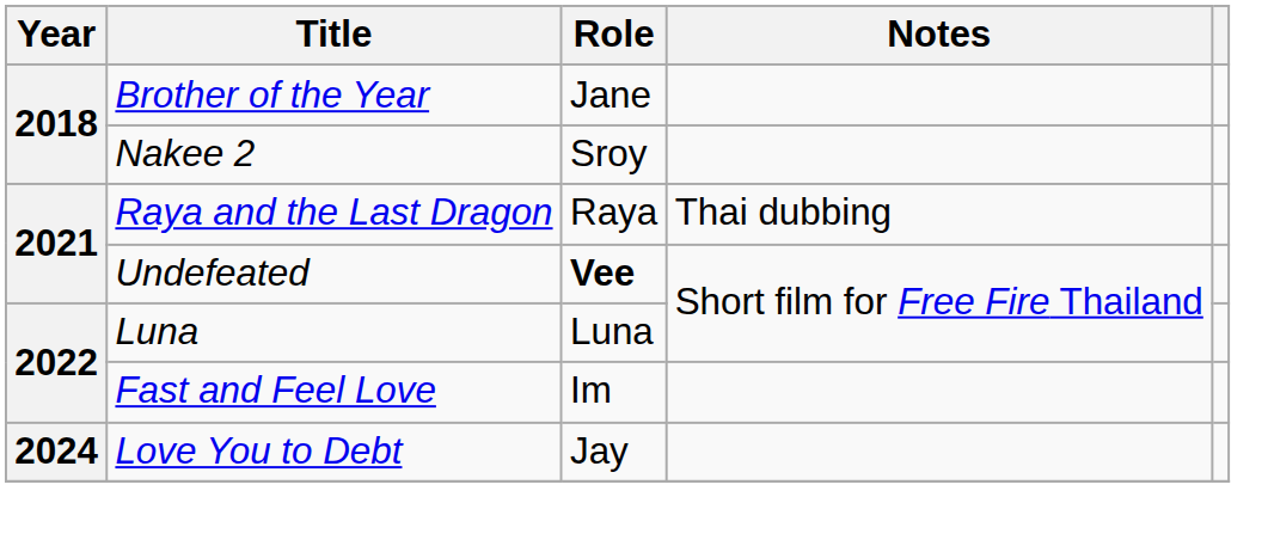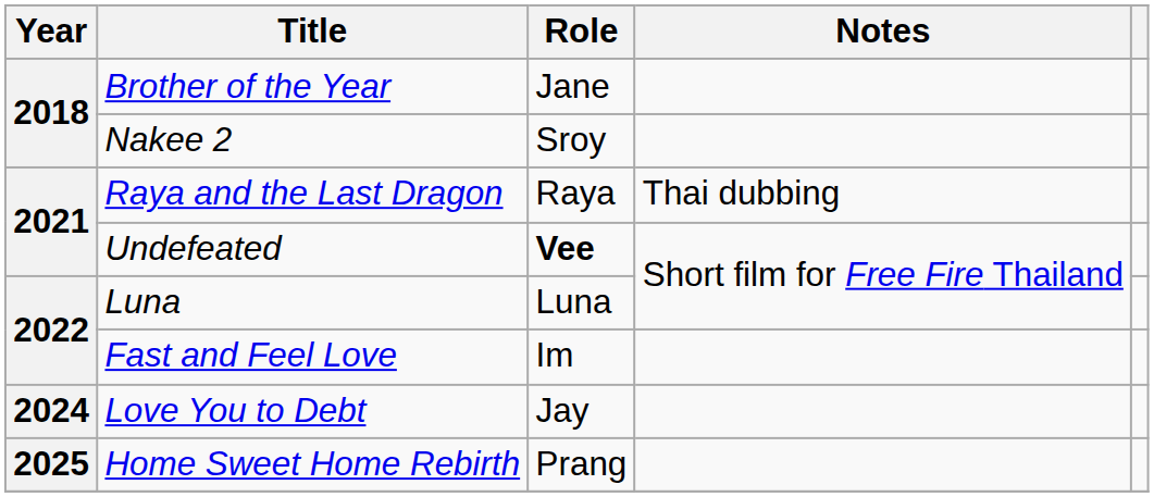+ row: 2025 | Home Sweet Home Rebirth | Prang
